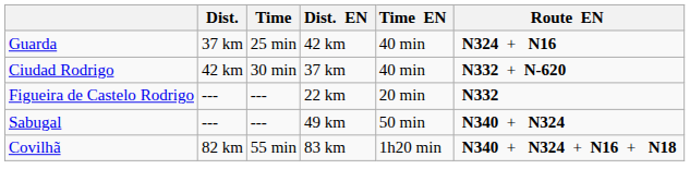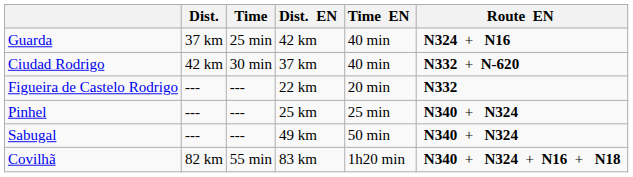+ row: Pinhel | --- | --- | 25 km | 25 min | N340 + N324
